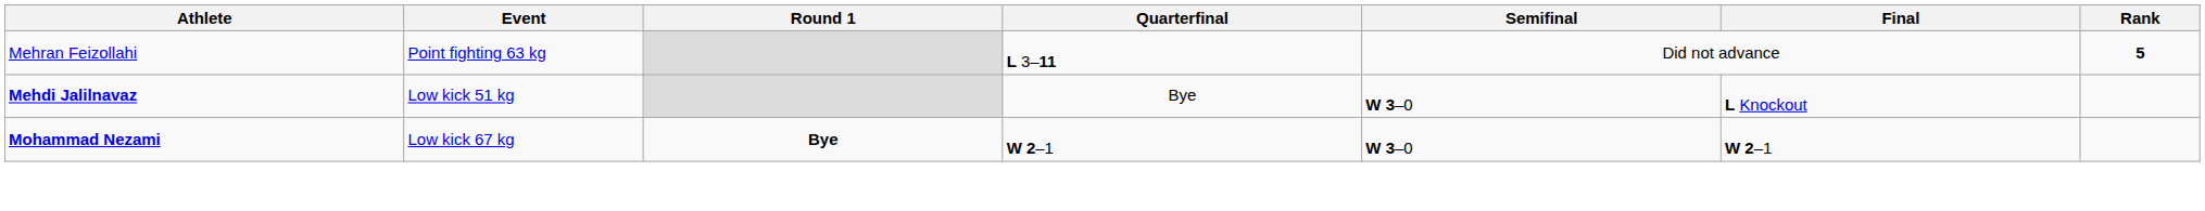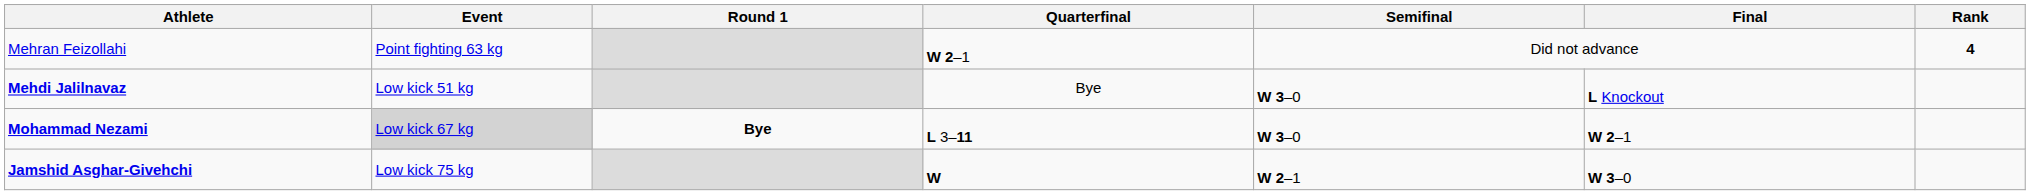Mehran Feizollahi | Quarterfinal: L 3–11 -> W 2–1
Mehran Feizollahi | Rank: 5 -> 4
Mohammad Nezami | Event: no background -> lightgrey background
Mohammad Nezami | Quarterfinal: W 2–1 -> L 3–11
+ row: Jamshid Asghar-Givehchi | Low kick 75 kg | W | W 2–1 | W 3–0
